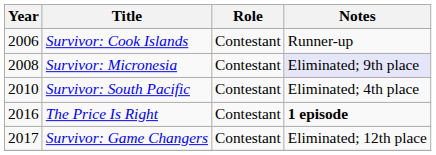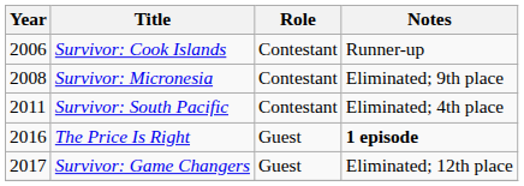Survivor: Micronesia | Notes: lavender background -> no background
Survivor: South Pacific | Year: 2010 -> 2011
The Price Is Right | Role: Contestant -> Guest
Survivor: Game Changers | Role: Contestant -> Guest
